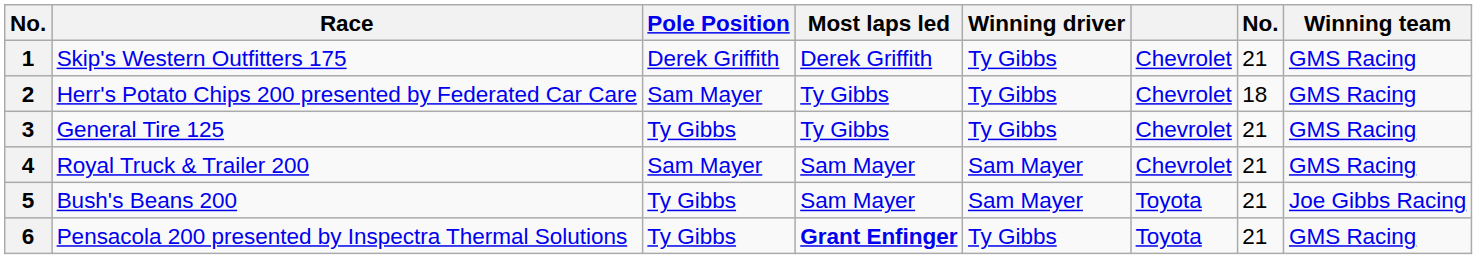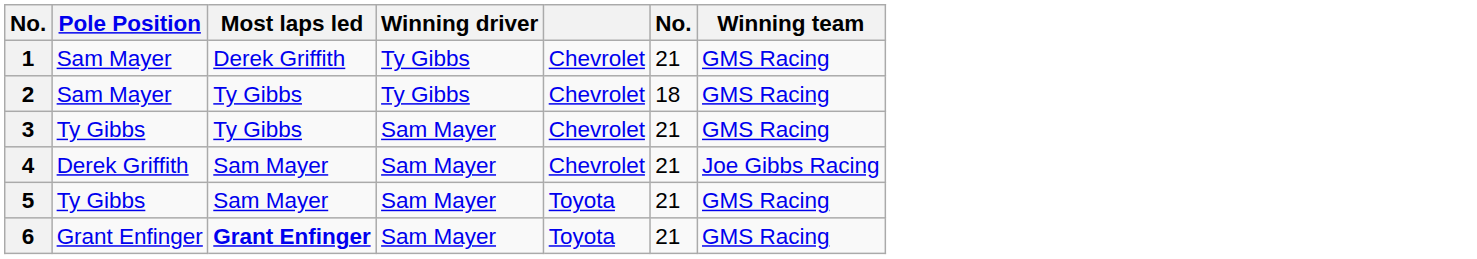- column: Race | Skip's Western Outfitters 175 | Herr's Potato Chips 200 presented by Federated Car Care | General Tire 125 | Royal Truck & Trailer 200 | Bush's Beans 200 | Pensacola 200 presented by Inspectra Thermal Solutions
1 | Pole Position: Derek Griffith -> Sam Mayer
3 | Winning driver: Ty Gibbs -> Sam Mayer
4 | Pole Position: Sam Mayer -> Derek Griffith
4 | Winning team: GMS Racing -> Joe Gibbs Racing
5 | Winning team: Joe Gibbs Racing -> GMS Racing
6 | Pole Position: Ty Gibbs -> Grant Enfinger
6 | Winning driver: Ty Gibbs -> Sam Mayer
